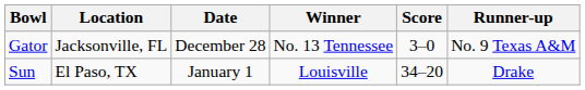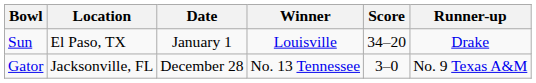rows swapped: Sun <-> Gator
